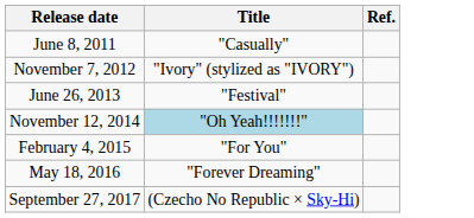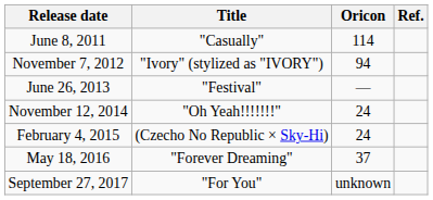+ column: Oricon | 114 | 94 | — | 24 | 24 | 37 | unknown
November 12, 2014 | Title: lightblue background -> no background
February 4, 2015 | Title: "For You" -> (Czecho No Republic × Sky-Hi)
September 27, 2017 | Title: (Czecho No Republic × Sky-Hi) -> "For You"
